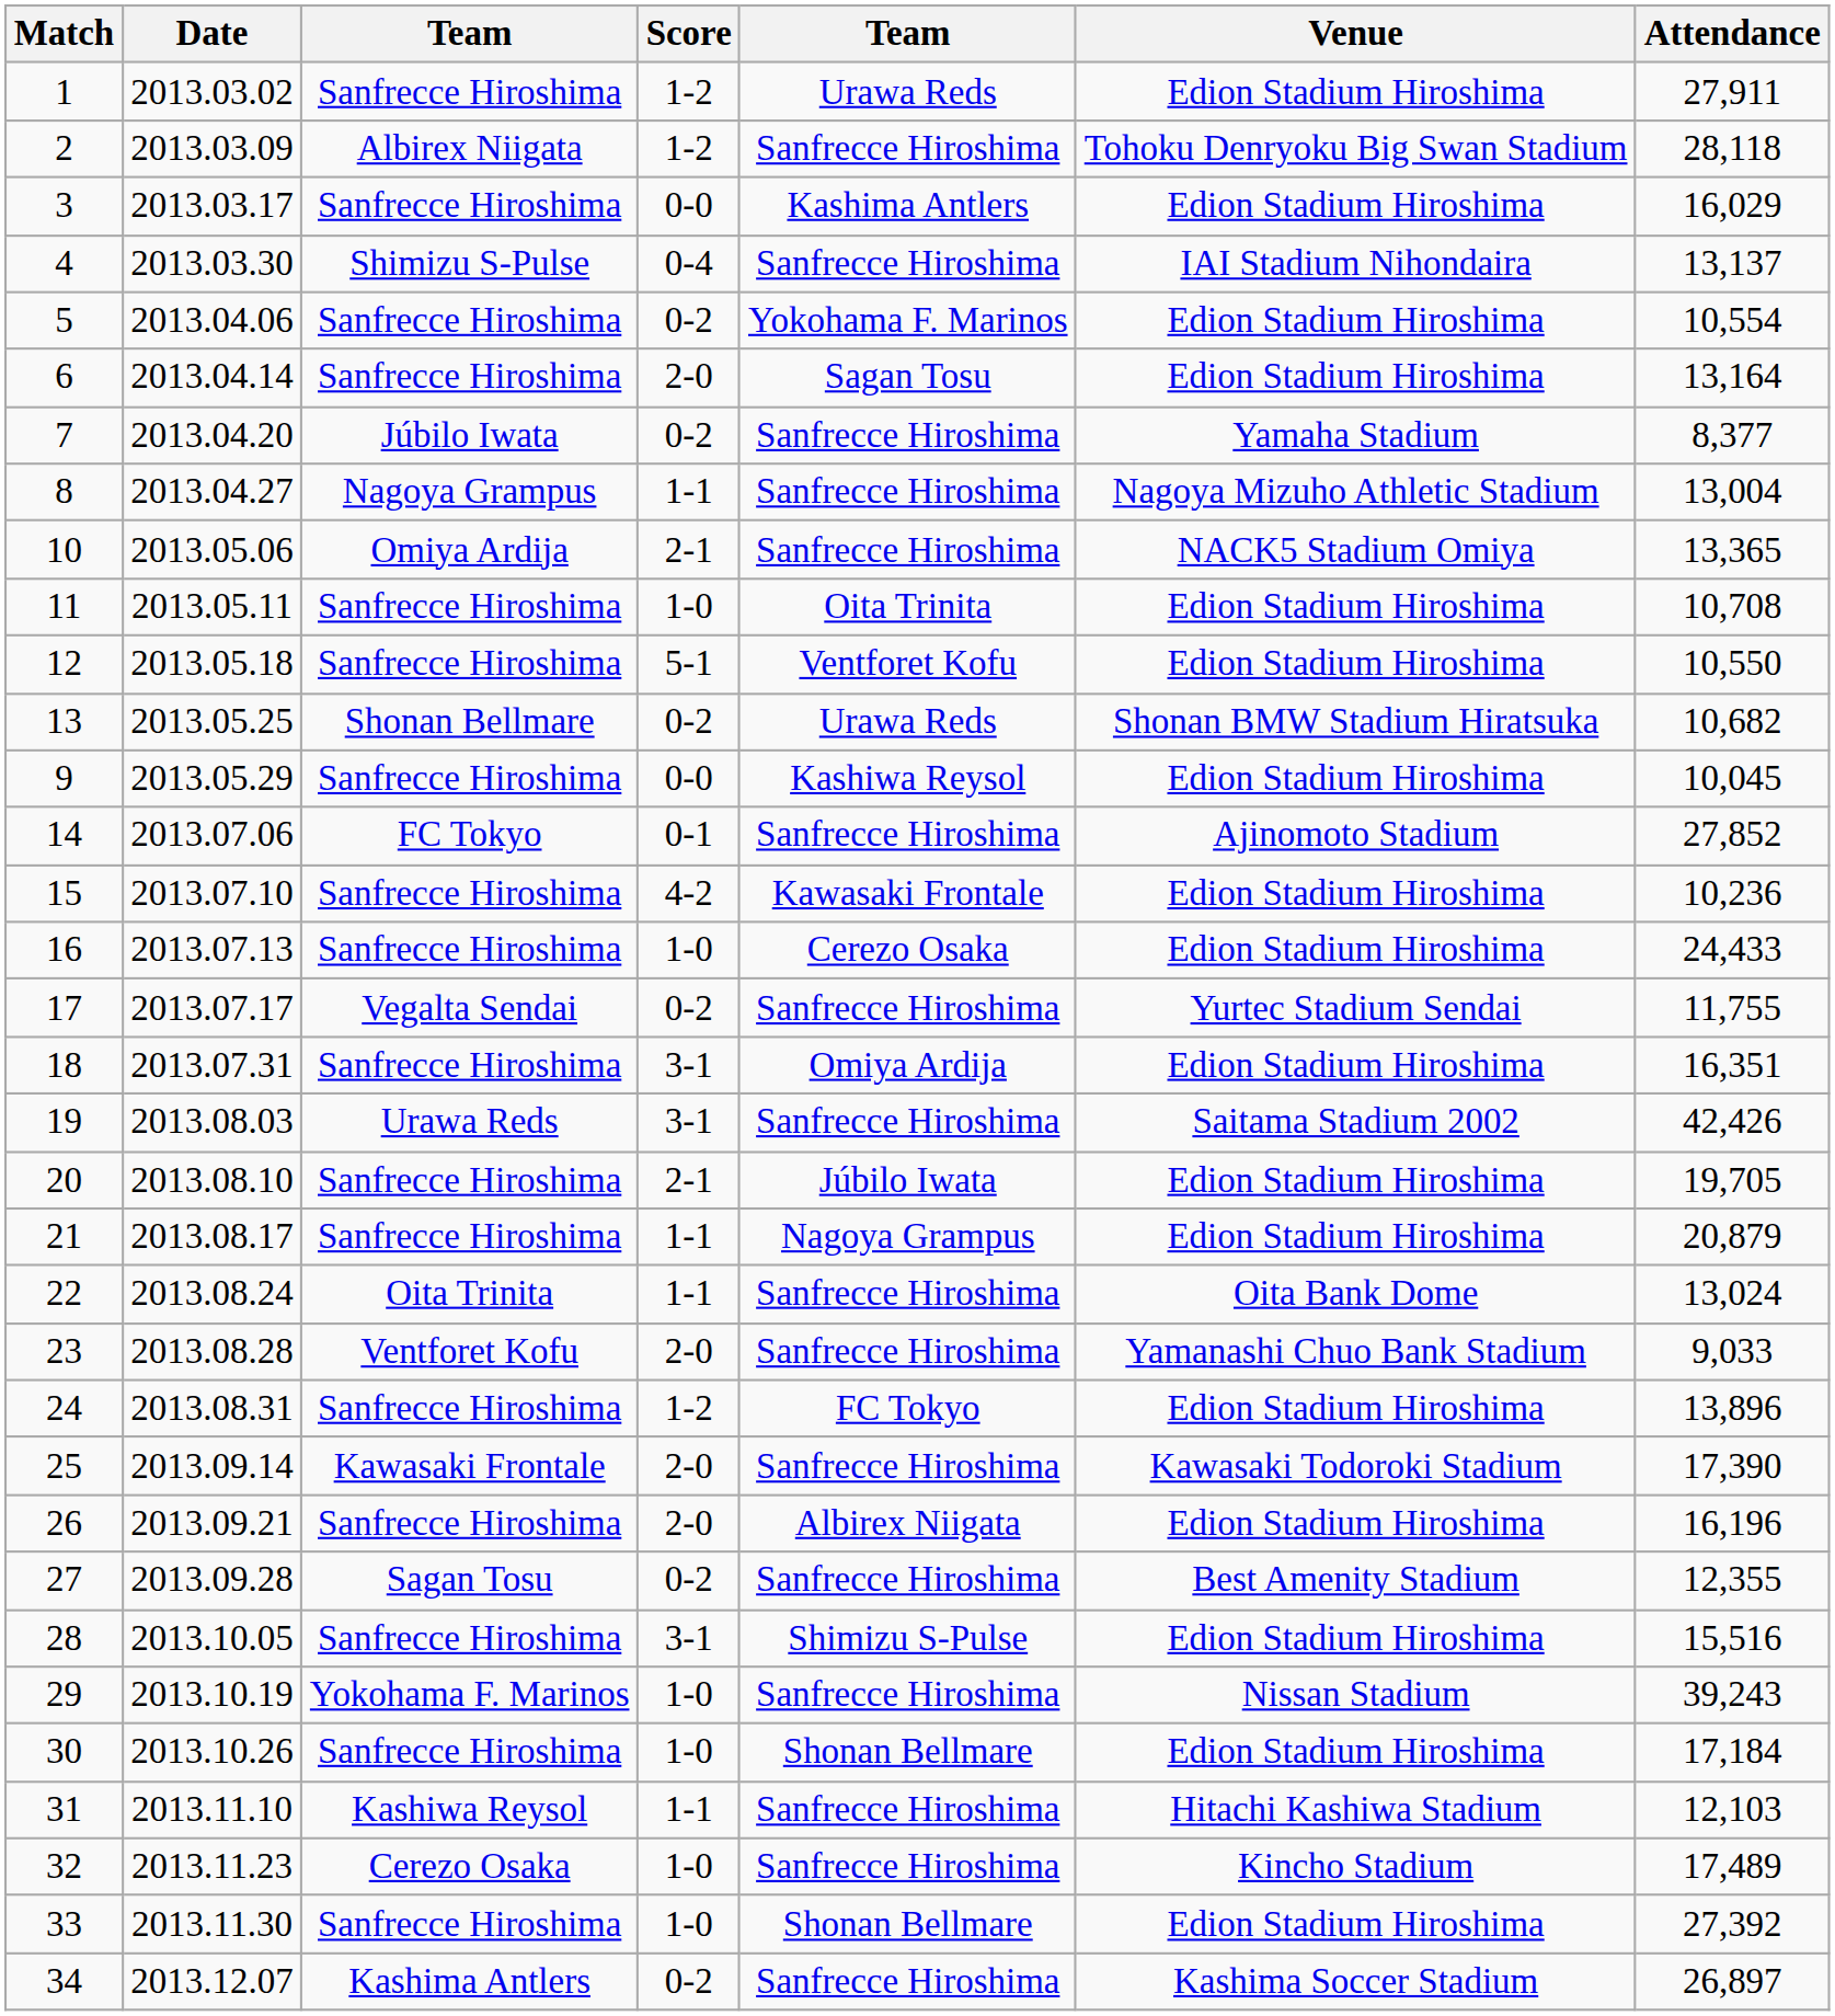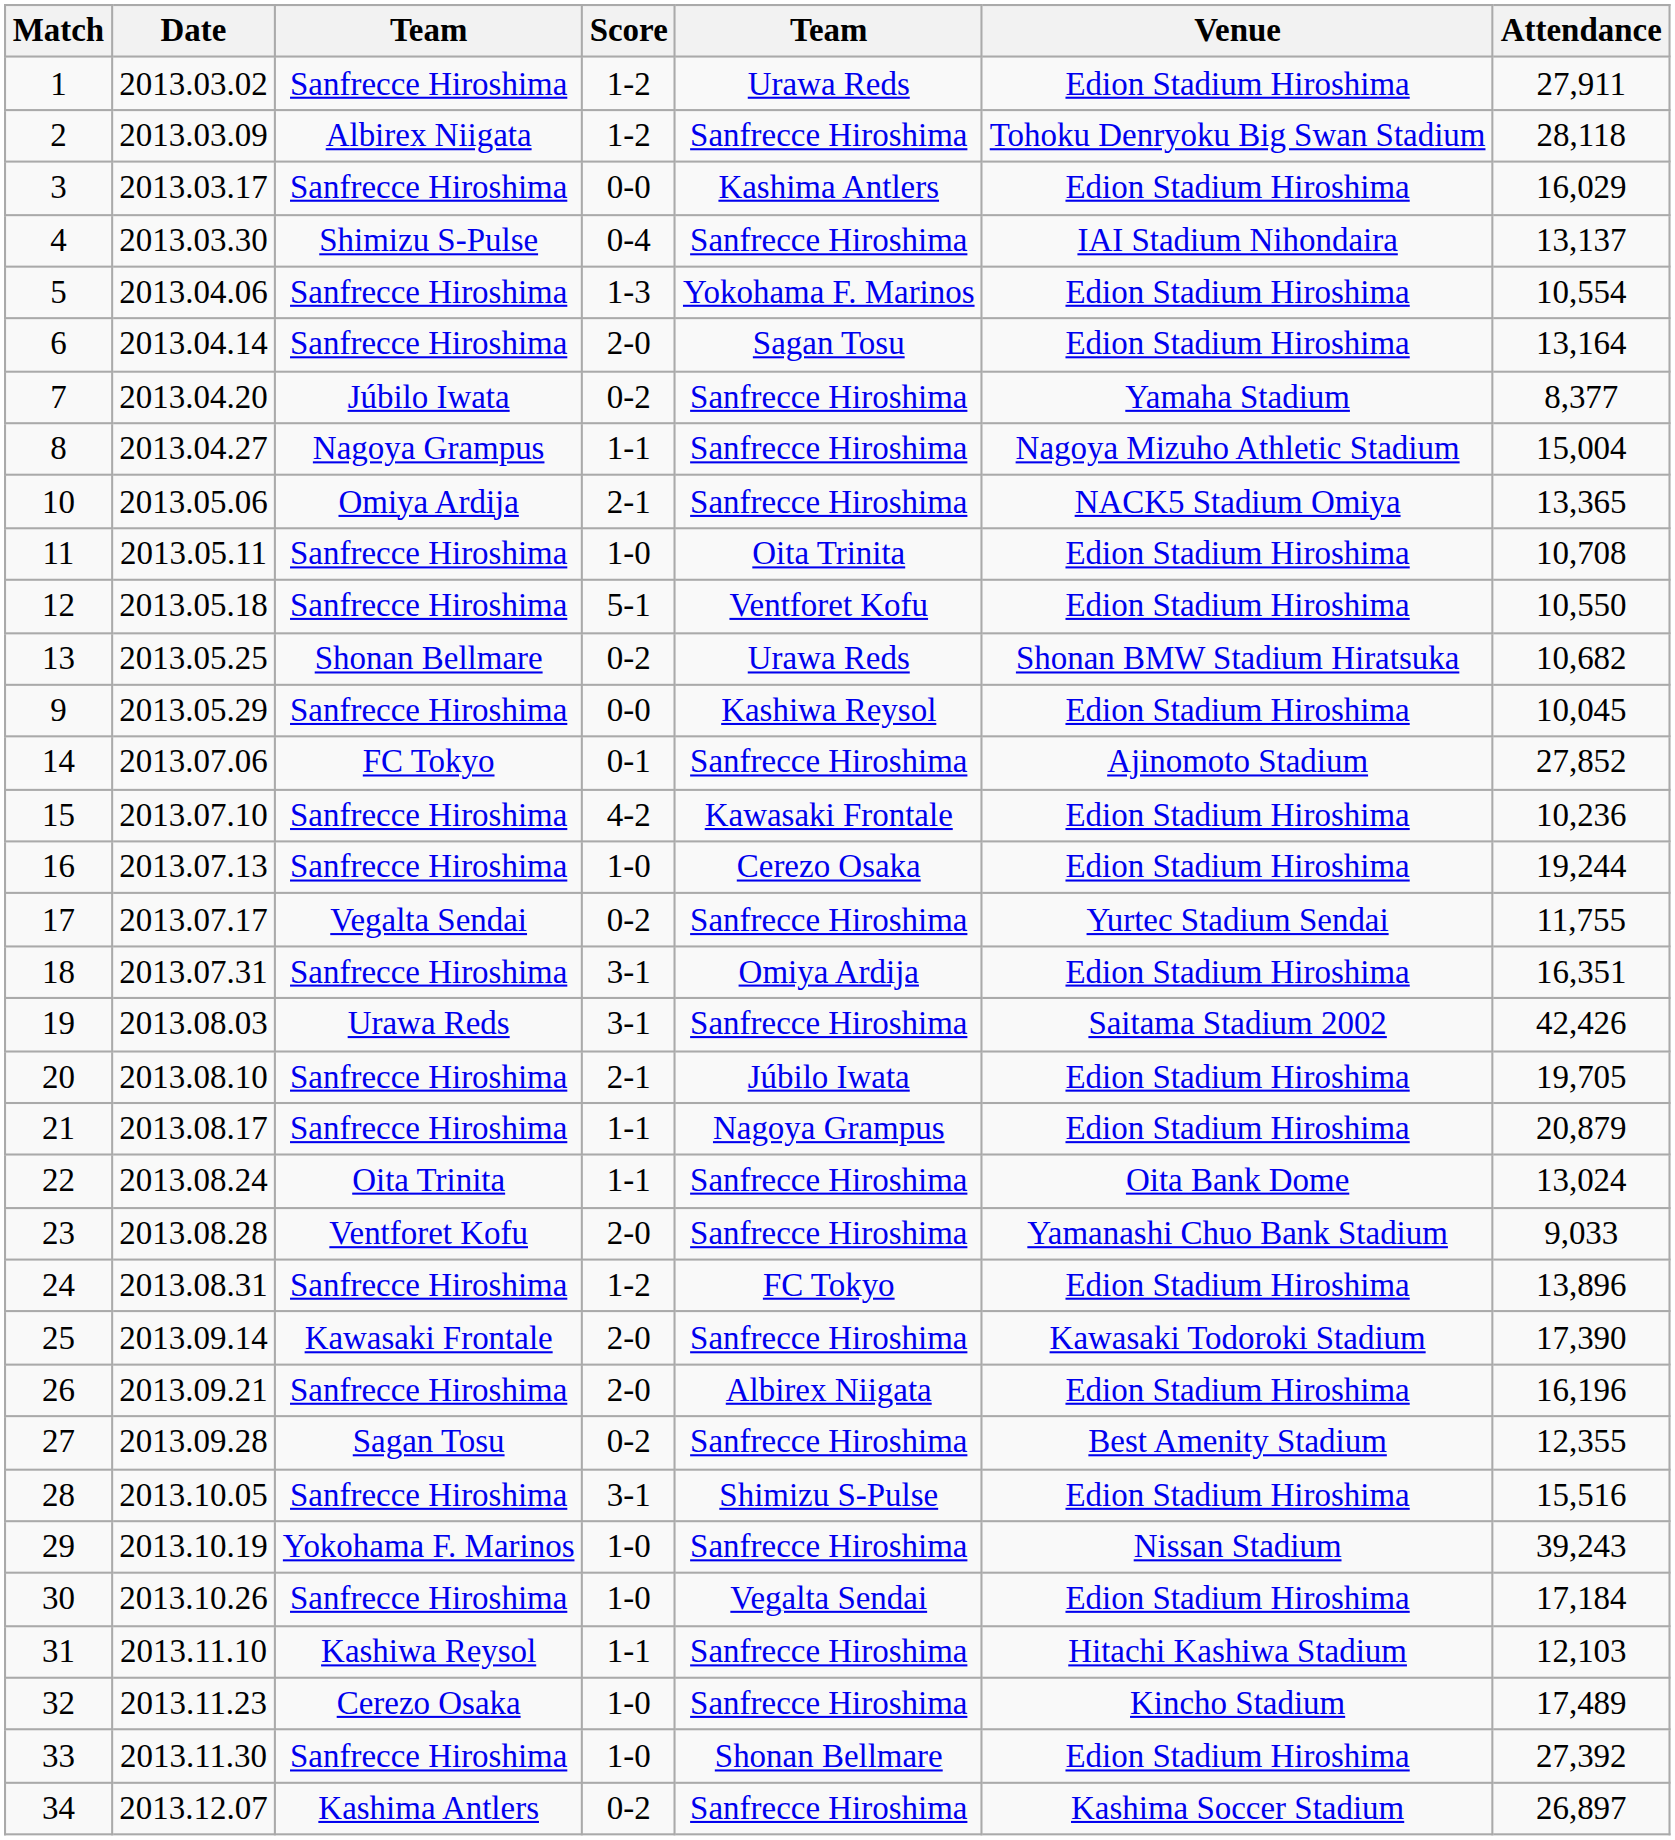5 | Score: 0-2 -> 1-3
8 | Attendance: 13,004 -> 15,004
16 | Attendance: 24,433 -> 19,244
30 | column 5: Shonan Bellmare -> Vegalta Sendai
